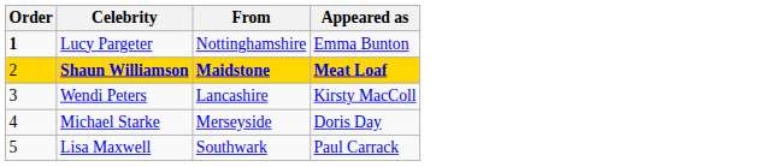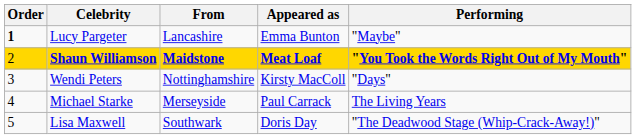+ column: Performing | "Maybe" | "You Took the Words Right Out of My Mouth" | "Days" | The Living Years | "The Deadwood Stage (Whip-Crack-Away!)"
Lucy Pargeter | From: Nottinghamshire -> Lancashire
Wendi Peters | From: Lancashire -> Nottinghamshire
Michael Starke | Appeared as: Doris Day -> Paul Carrack
Lisa Maxwell | Appeared as: Paul Carrack -> Doris Day
